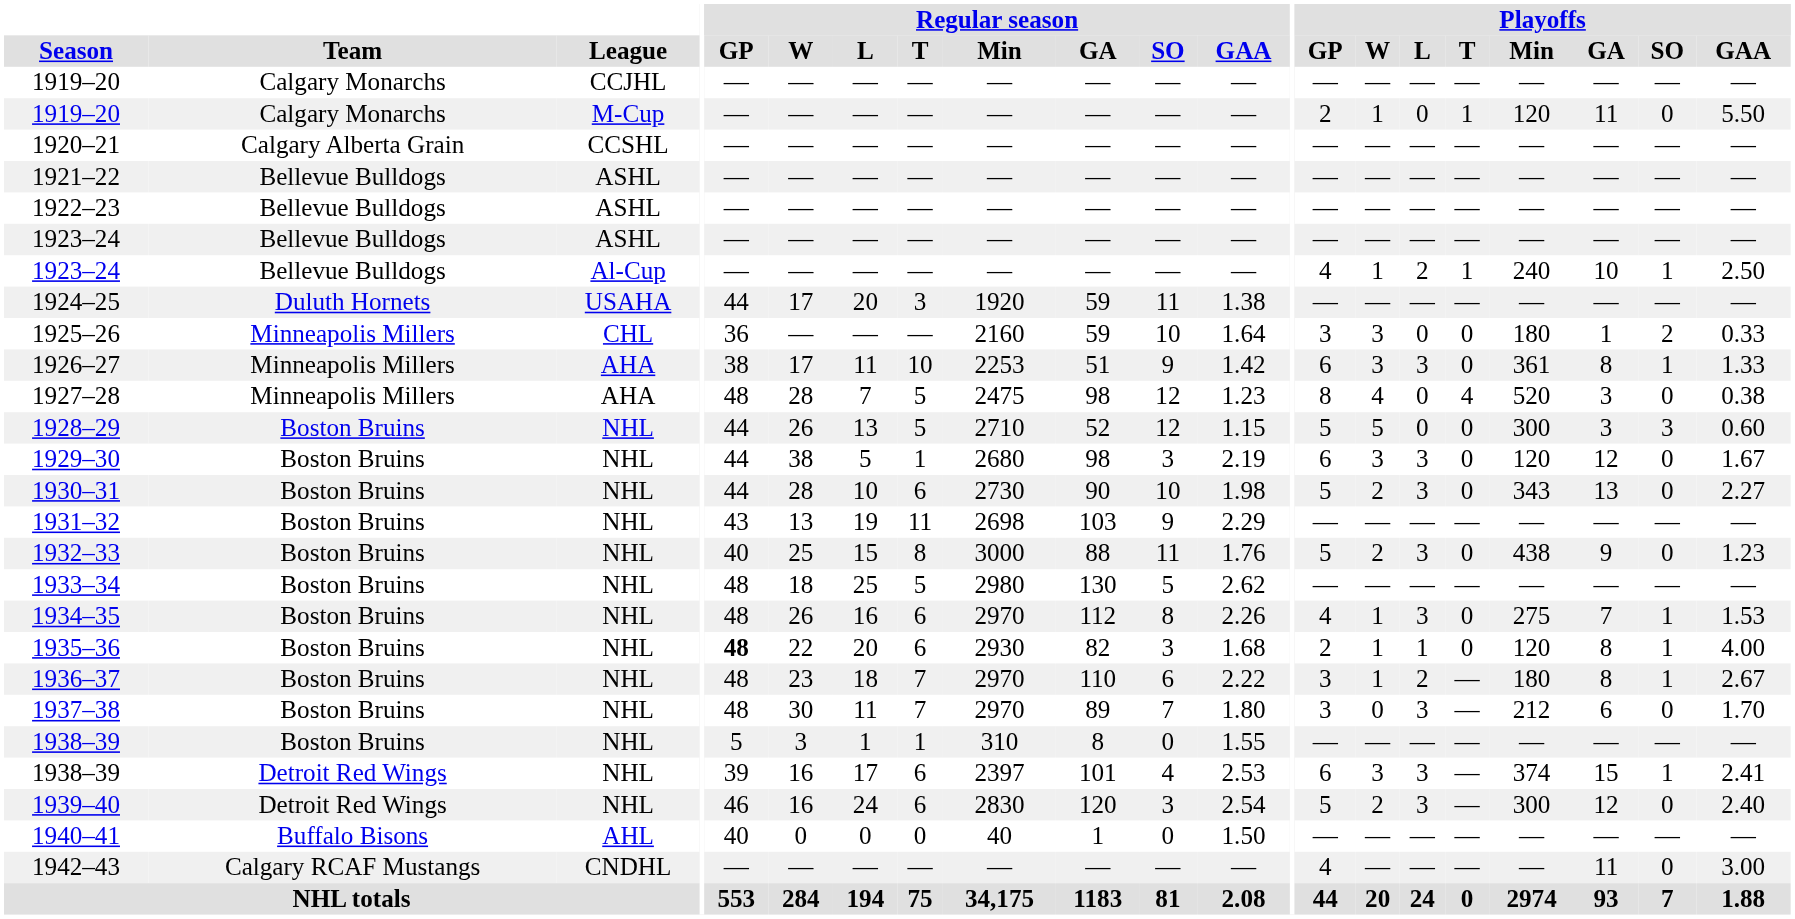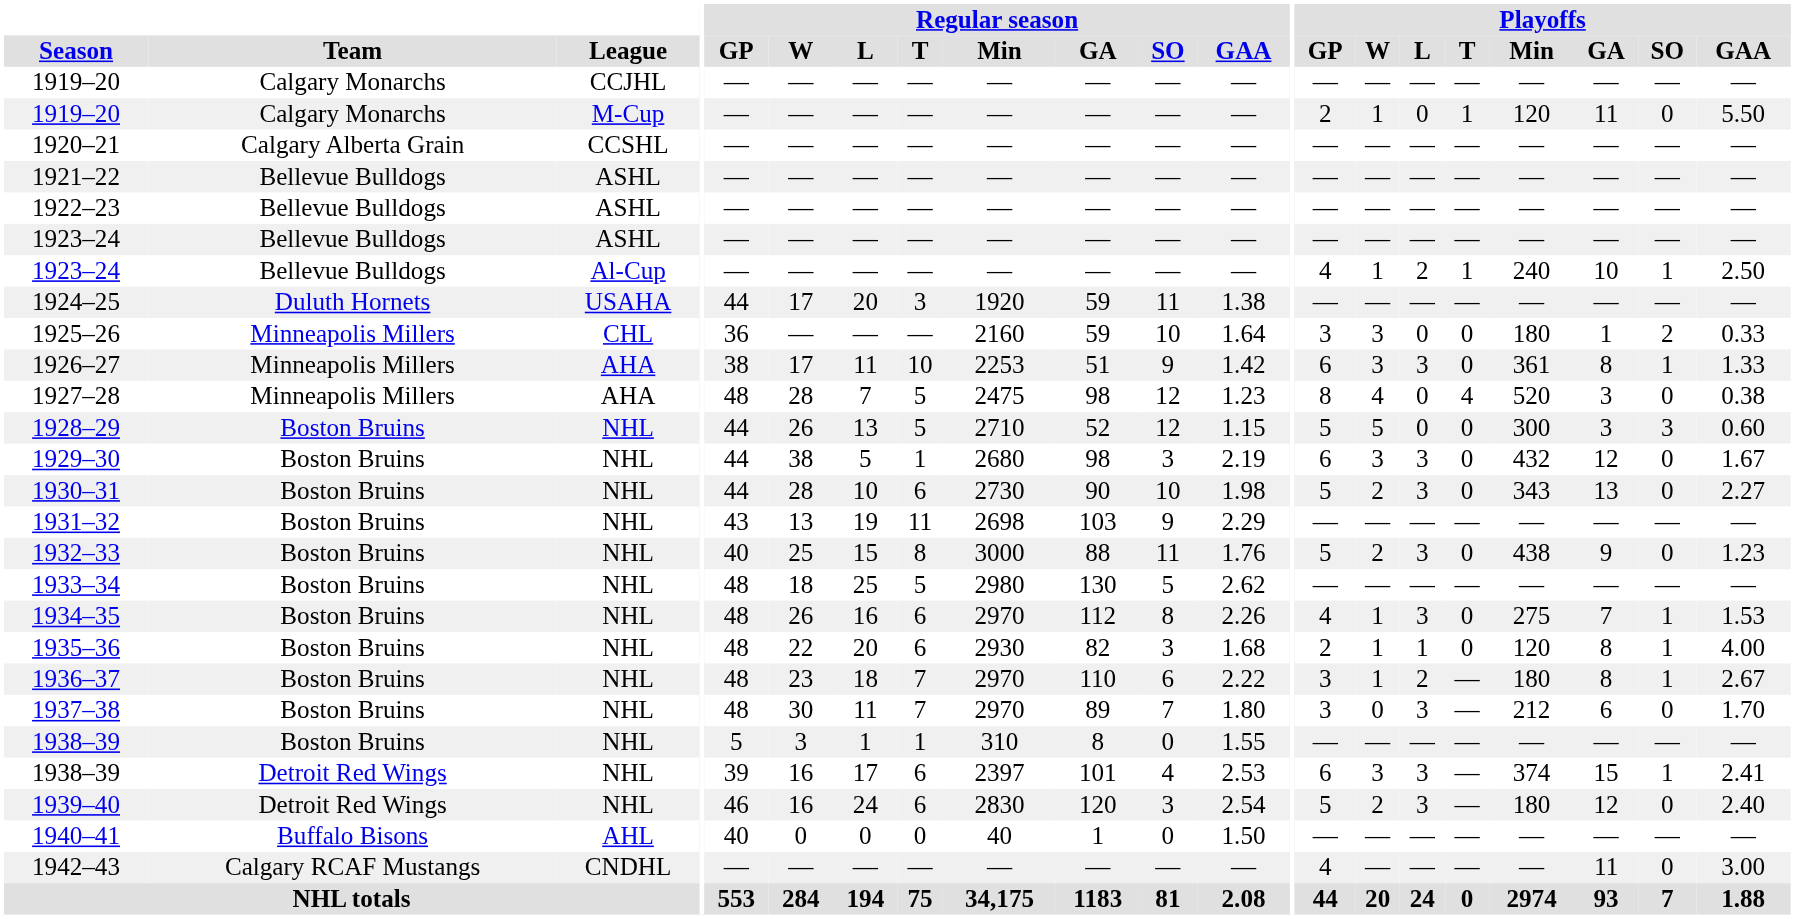1929–30 | Playoffs / Min: 120 -> 432
1935–36 | Regular season / GP: bold -> normal
1939–40 | Playoffs / Min: 300 -> 180
